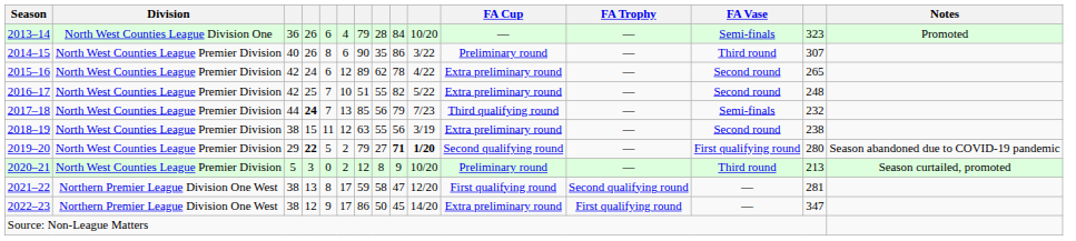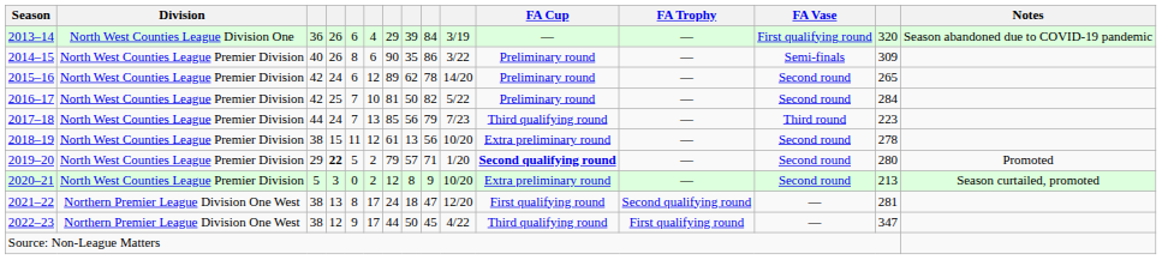2013–14 | column 7: 79 -> 29
2013–14 | column 8: 28 -> 39
2013–14 | column 10: 10/20 -> 3/19
2013–14 | FA Vase: Semi-finals -> First qualifying round
2013–14 | column 14: 323 -> 320
2013–14 | Notes: Promoted -> Season abandoned due to COVID-19 pandemic
2014–15 | FA Vase: Third round -> Semi-finals
2014–15 | column 14: 307 -> 309
2015–16 | column 10: 4/22 -> 14/20
2015–16 | FA Cup: Extra preliminary round -> Preliminary round
2016–17 | column 7: 51 -> 81
2016–17 | column 8: 55 -> 50
2016–17 | FA Cup: Extra preliminary round -> Preliminary round
2016–17 | column 14: 248 -> 284
2017–18 | column 4: bold -> normal
2017–18 | FA Vase: Semi-finals -> Third round
2017–18 | column 14: 232 -> 223
2018–19 | column 7: 63 -> 61
2018–19 | column 8: 55 -> 13
2018–19 | column 10: 3/19 -> 10/20
2018–19 | column 14: 238 -> 278
2019–20 | column 8: 27 -> 57
2019–20 | column 9: bold -> normal
2019–20 | column 10: bold -> normal
2019–20 | FA Cup: normal -> bold
2019–20 | FA Vase: First qualifying round -> Second round
2019–20 | Notes: Season abandoned due to COVID-19 pandemic -> Promoted
2020–21 | FA Cup: Preliminary round -> Extra preliminary round
2020–21 | FA Vase: Third round -> Second round
2021–22 | column 7: 59 -> 24
2021–22 | column 8: 58 -> 18
2022–23 | column 7: 86 -> 44
2022–23 | column 10: 14/20 -> 4/22
2022–23 | FA Cup: Extra preliminary round -> Third qualifying round
